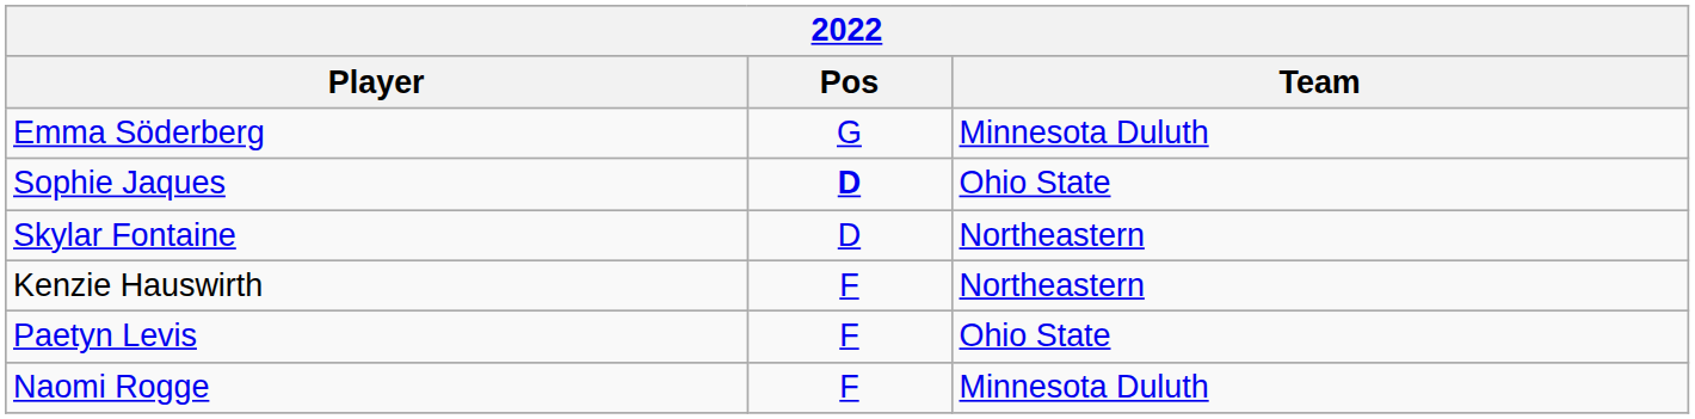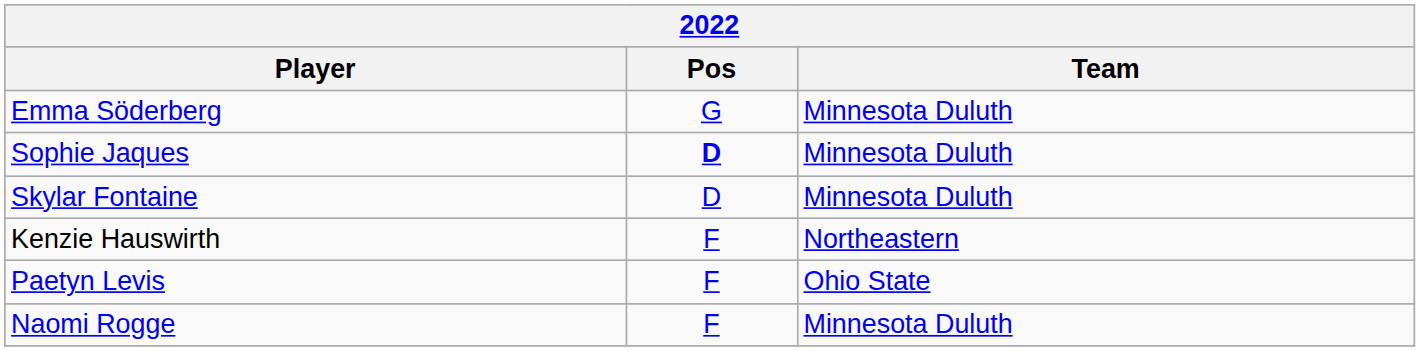Sophie Jaques | Team: Ohio State -> Minnesota Duluth
Skylar Fontaine | Team: Northeastern -> Minnesota Duluth
